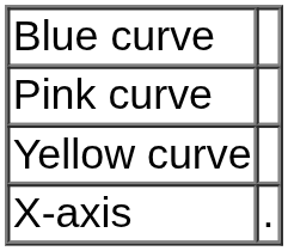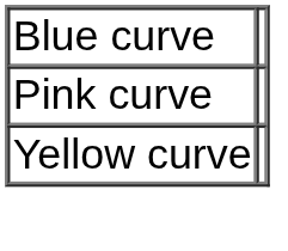- row: X-axis | .
